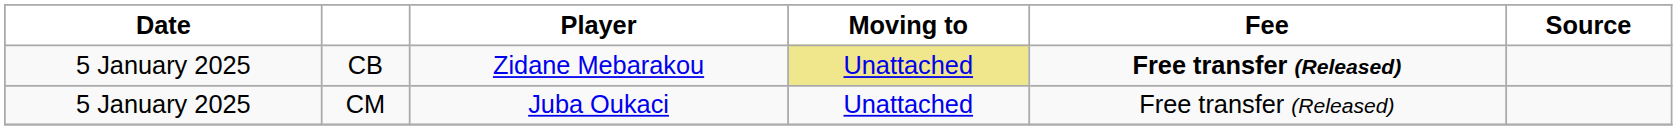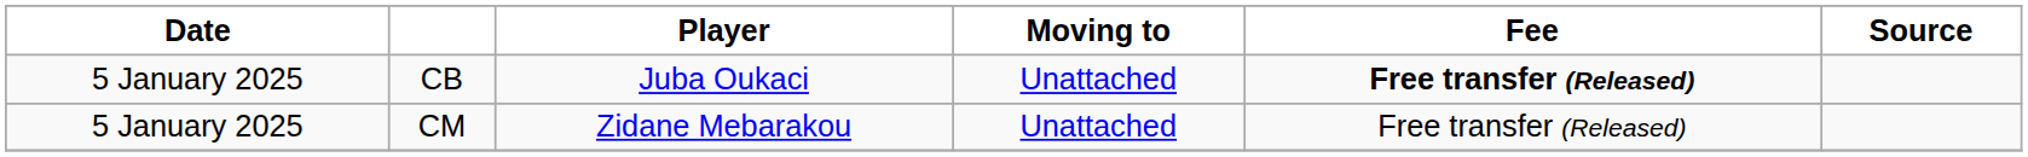CB | Player: Zidane Mebarakou -> Juba Oukaci
CB | Moving to: khaki background -> no background
CM | Player: Juba Oukaci -> Zidane Mebarakou
